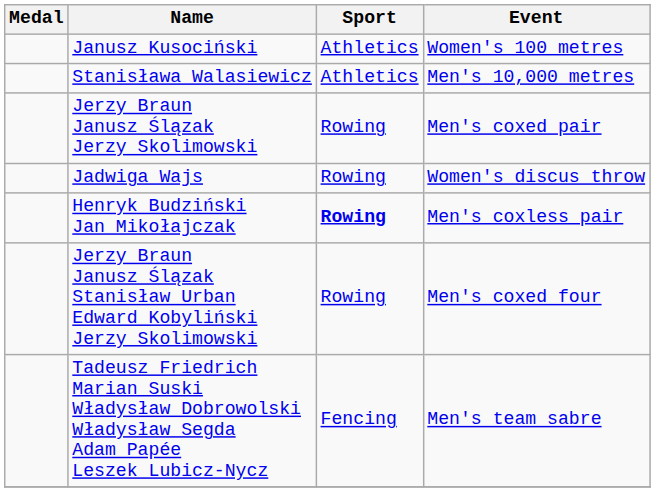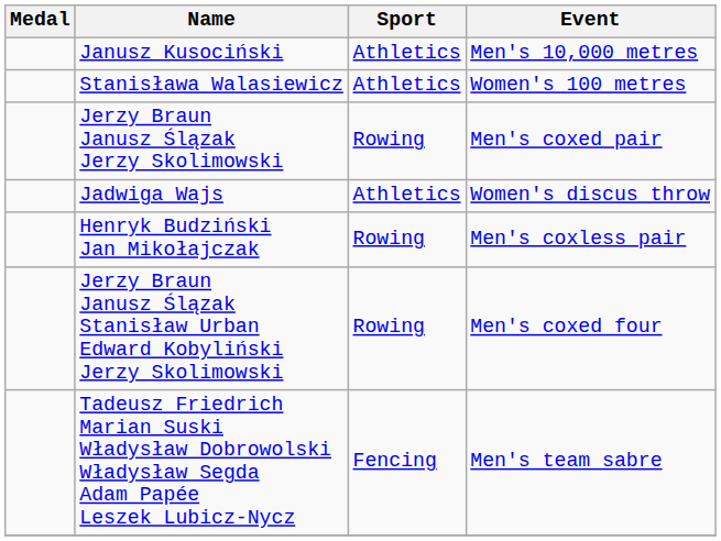Janusz Kusociński | Event: Women's 100 metres -> Men's 10,000 metres
Stanisława Walasiewicz | Event: Men's 10,000 metres -> Women's 100 metres
Jadwiga Wajs | Sport: Rowing -> Athletics
Henryk Budziński Jan Mikołajczak | Sport: bold -> normal
